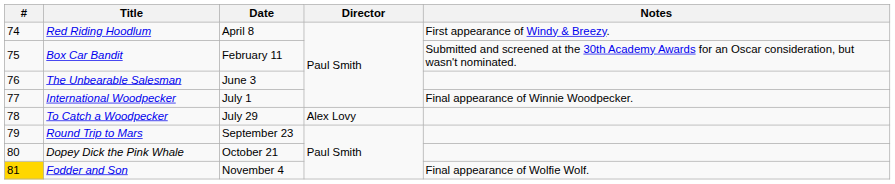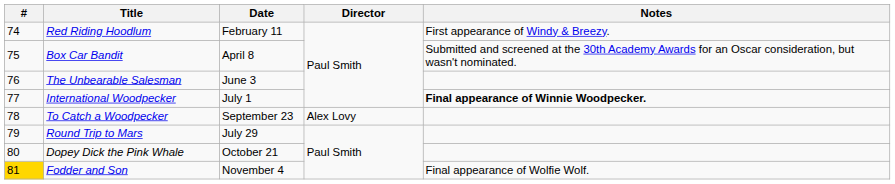Red Riding Hoodlum | Date: April 8 -> February 11
Box Car Bandit | Date: February 11 -> April 8
International Woodpecker | Notes: normal -> bold
To Catch a Woodpecker | Date: July 29 -> September 23
Round Trip to Mars | Date: September 23 -> July 29
